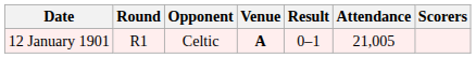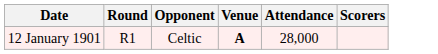- column: Result | 0–1
12 January 1901 | Attendance: 21,005 -> 28,000
